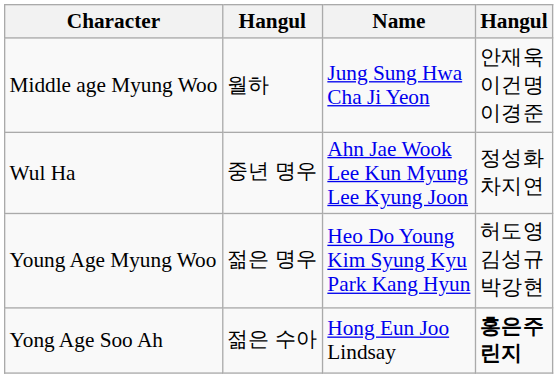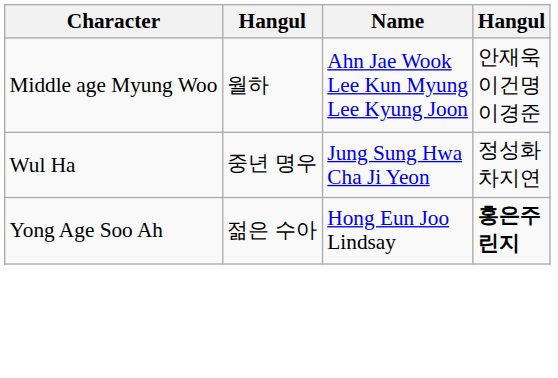Middle age Myung Woo | Name: Jung Sung Hwa Cha Ji Yeon -> Ahn Jae Wook Lee Kun Myung Lee Kyung Joon
Wul Ha | Name: Ahn Jae Wook Lee Kun Myung Lee Kyung Joon -> Jung Sung Hwa Cha Ji Yeon
- row: Young Age Myung Woo | 젊은 명우 | Heo Do Young Kim Syung Kyu Park Kang Hyun | 허도영 김성규 박강현
